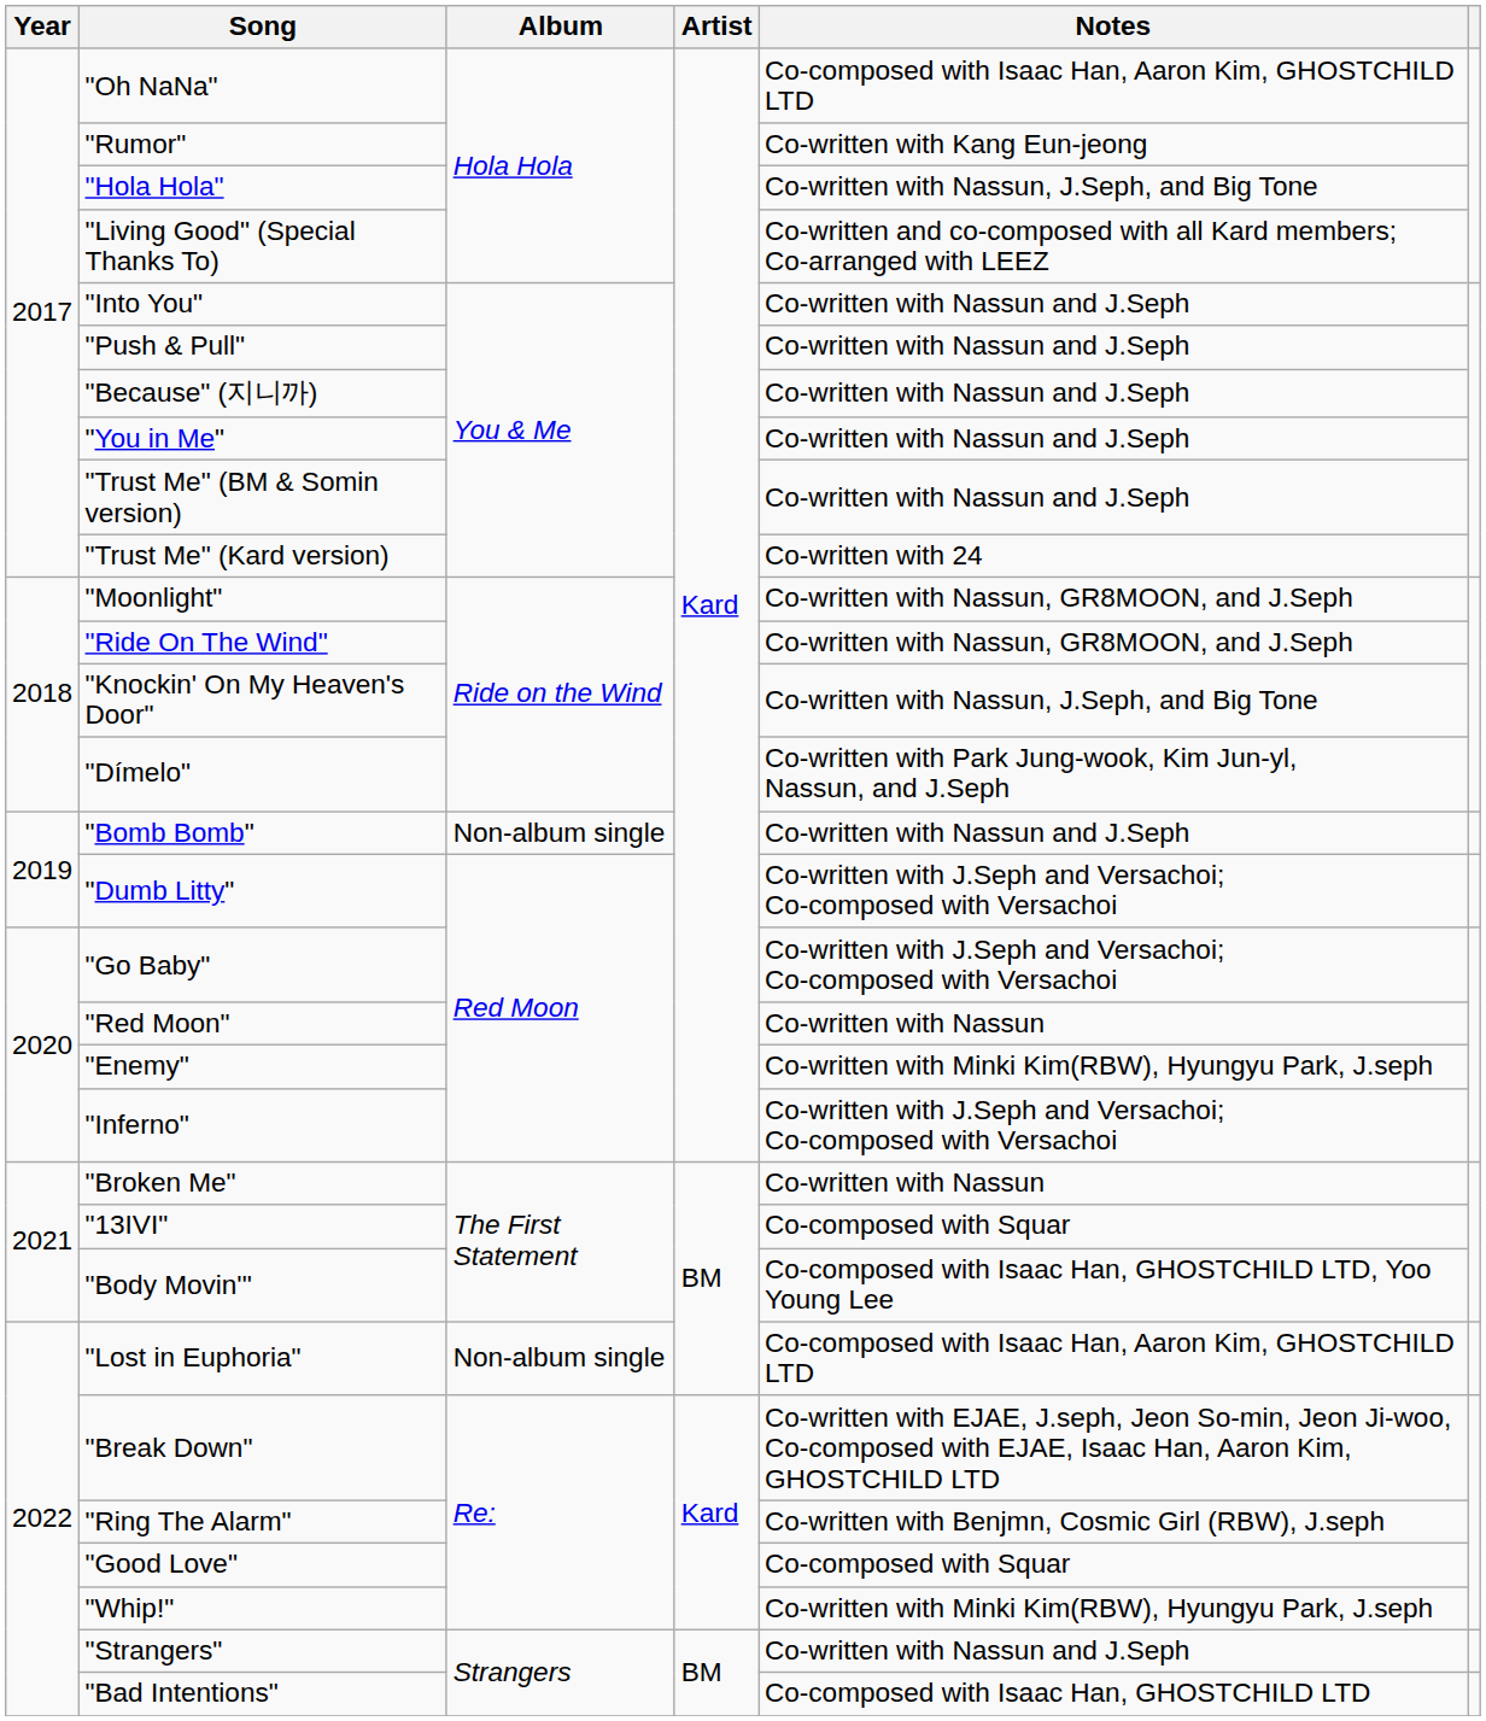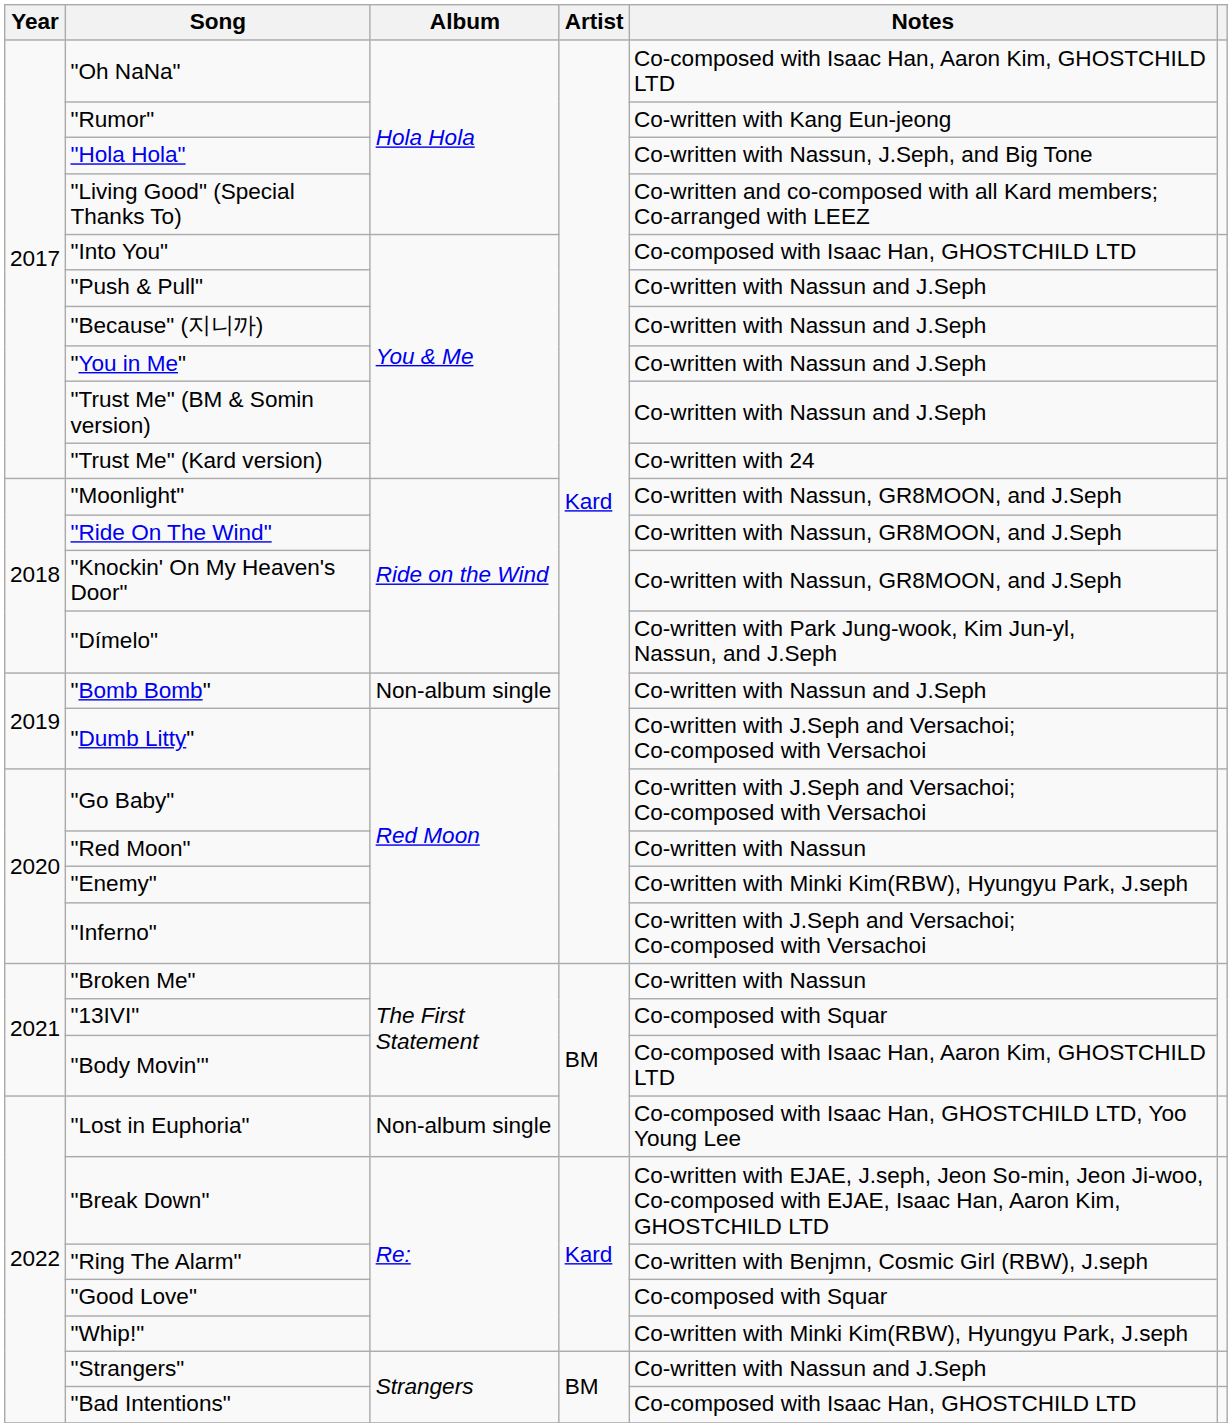"Into You" | Notes: Co-written with Nassun and J.Seph -> Co-composed with Isaac Han, GHOSTCHILD LTD
"Knockin' On My Heaven's Door" | Notes: Co-written with Nassun, J.Seph, and Big Tone -> Co-written with Nassun, GR8MOON, and J.Seph
"Body Movin'" | Notes: Co-composed with Isaac Han, GHOSTCHILD LTD, Yoo Young Lee -> Co-composed with Isaac Han, Aaron Kim, GHOSTCHILD LTD
"Lost in Euphoria" | Notes: Co-composed with Isaac Han, Aaron Kim, GHOSTCHILD LTD -> Co-composed with Isaac Han, GHOSTCHILD LTD, Yoo Young Lee
